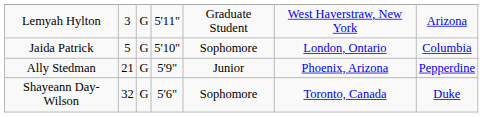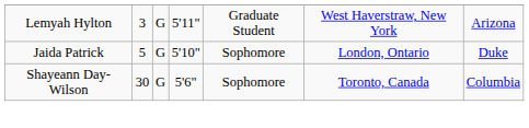Jaida Patrick | column 7: Columbia -> Duke
- row: Ally Stedman | 21 | G | 5'9" | Junior | Phoenix, Arizona | Pepperdine
Shayeann Day-Wilson | column 2: 32 -> 30
Shayeann Day-Wilson | column 7: Duke -> Columbia
